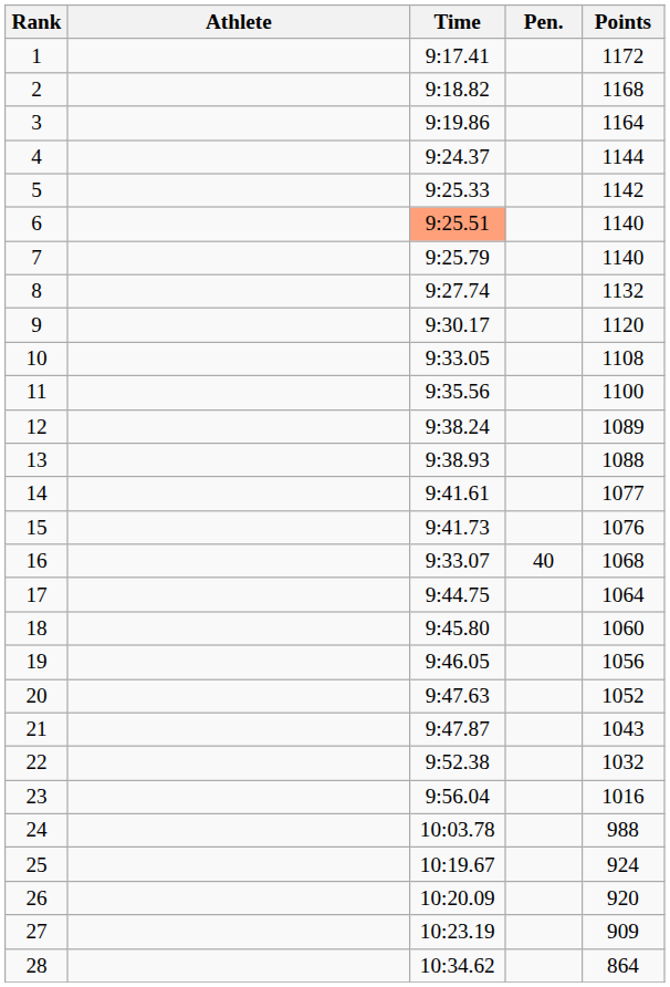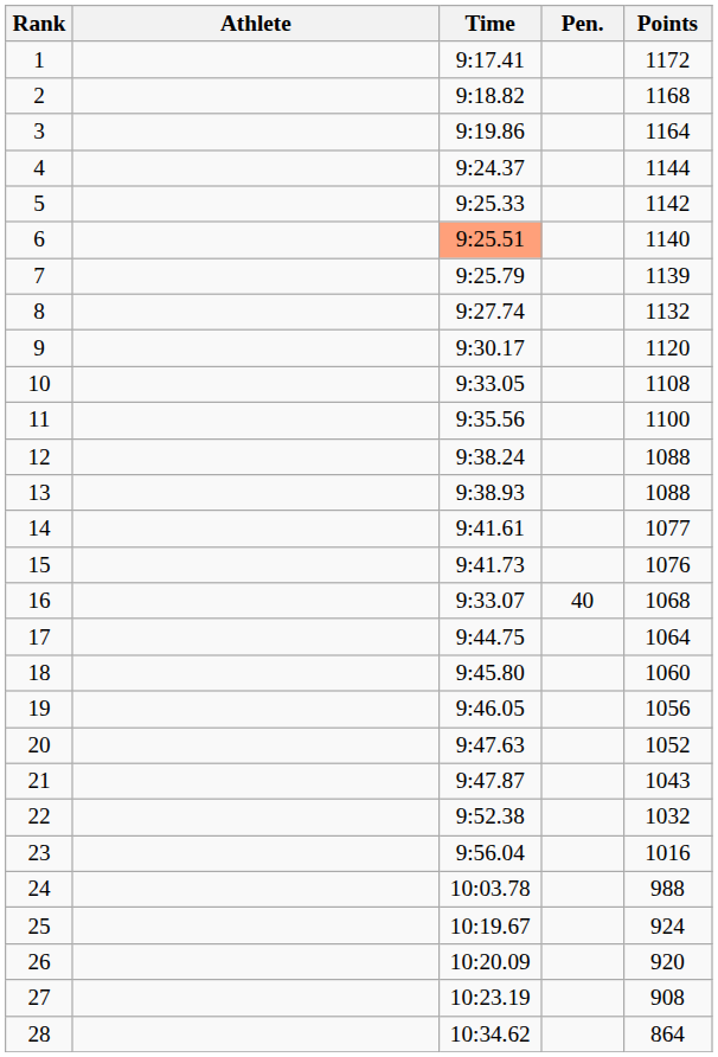7 | Points: 1140 -> 1139
12 | Points: 1089 -> 1088
27 | Points: 909 -> 908
